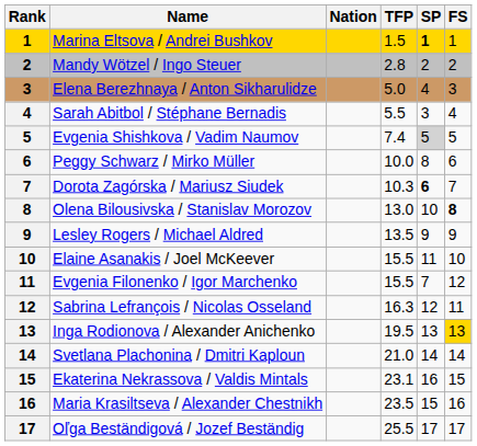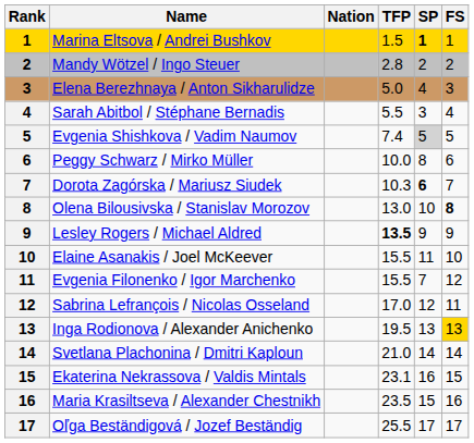Lesley Rogers / Michael Aldred | TFP: normal -> bold
Sabrina Lefrançois / Nicolas Osseland | TFP: 16.3 -> 17.0
